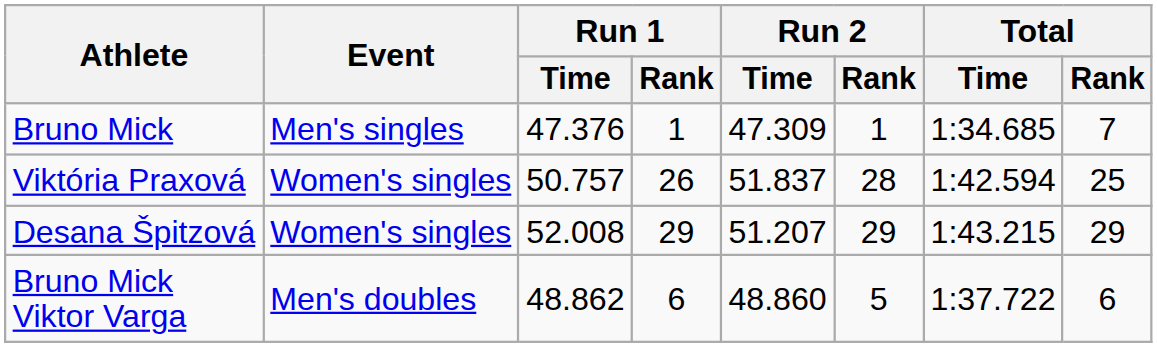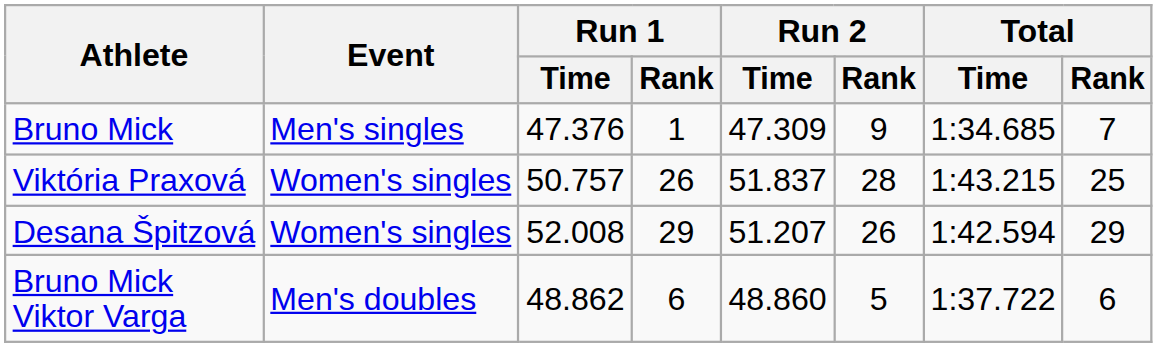Bruno Mick | Run 2 / Rank: 1 -> 9
Viktória Praxová | Total / Time: 1:42.594 -> 1:43.215
Desana Špitzová | Run 2 / Rank: 29 -> 26
Desana Špitzová | Total / Time: 1:43.215 -> 1:42.594
